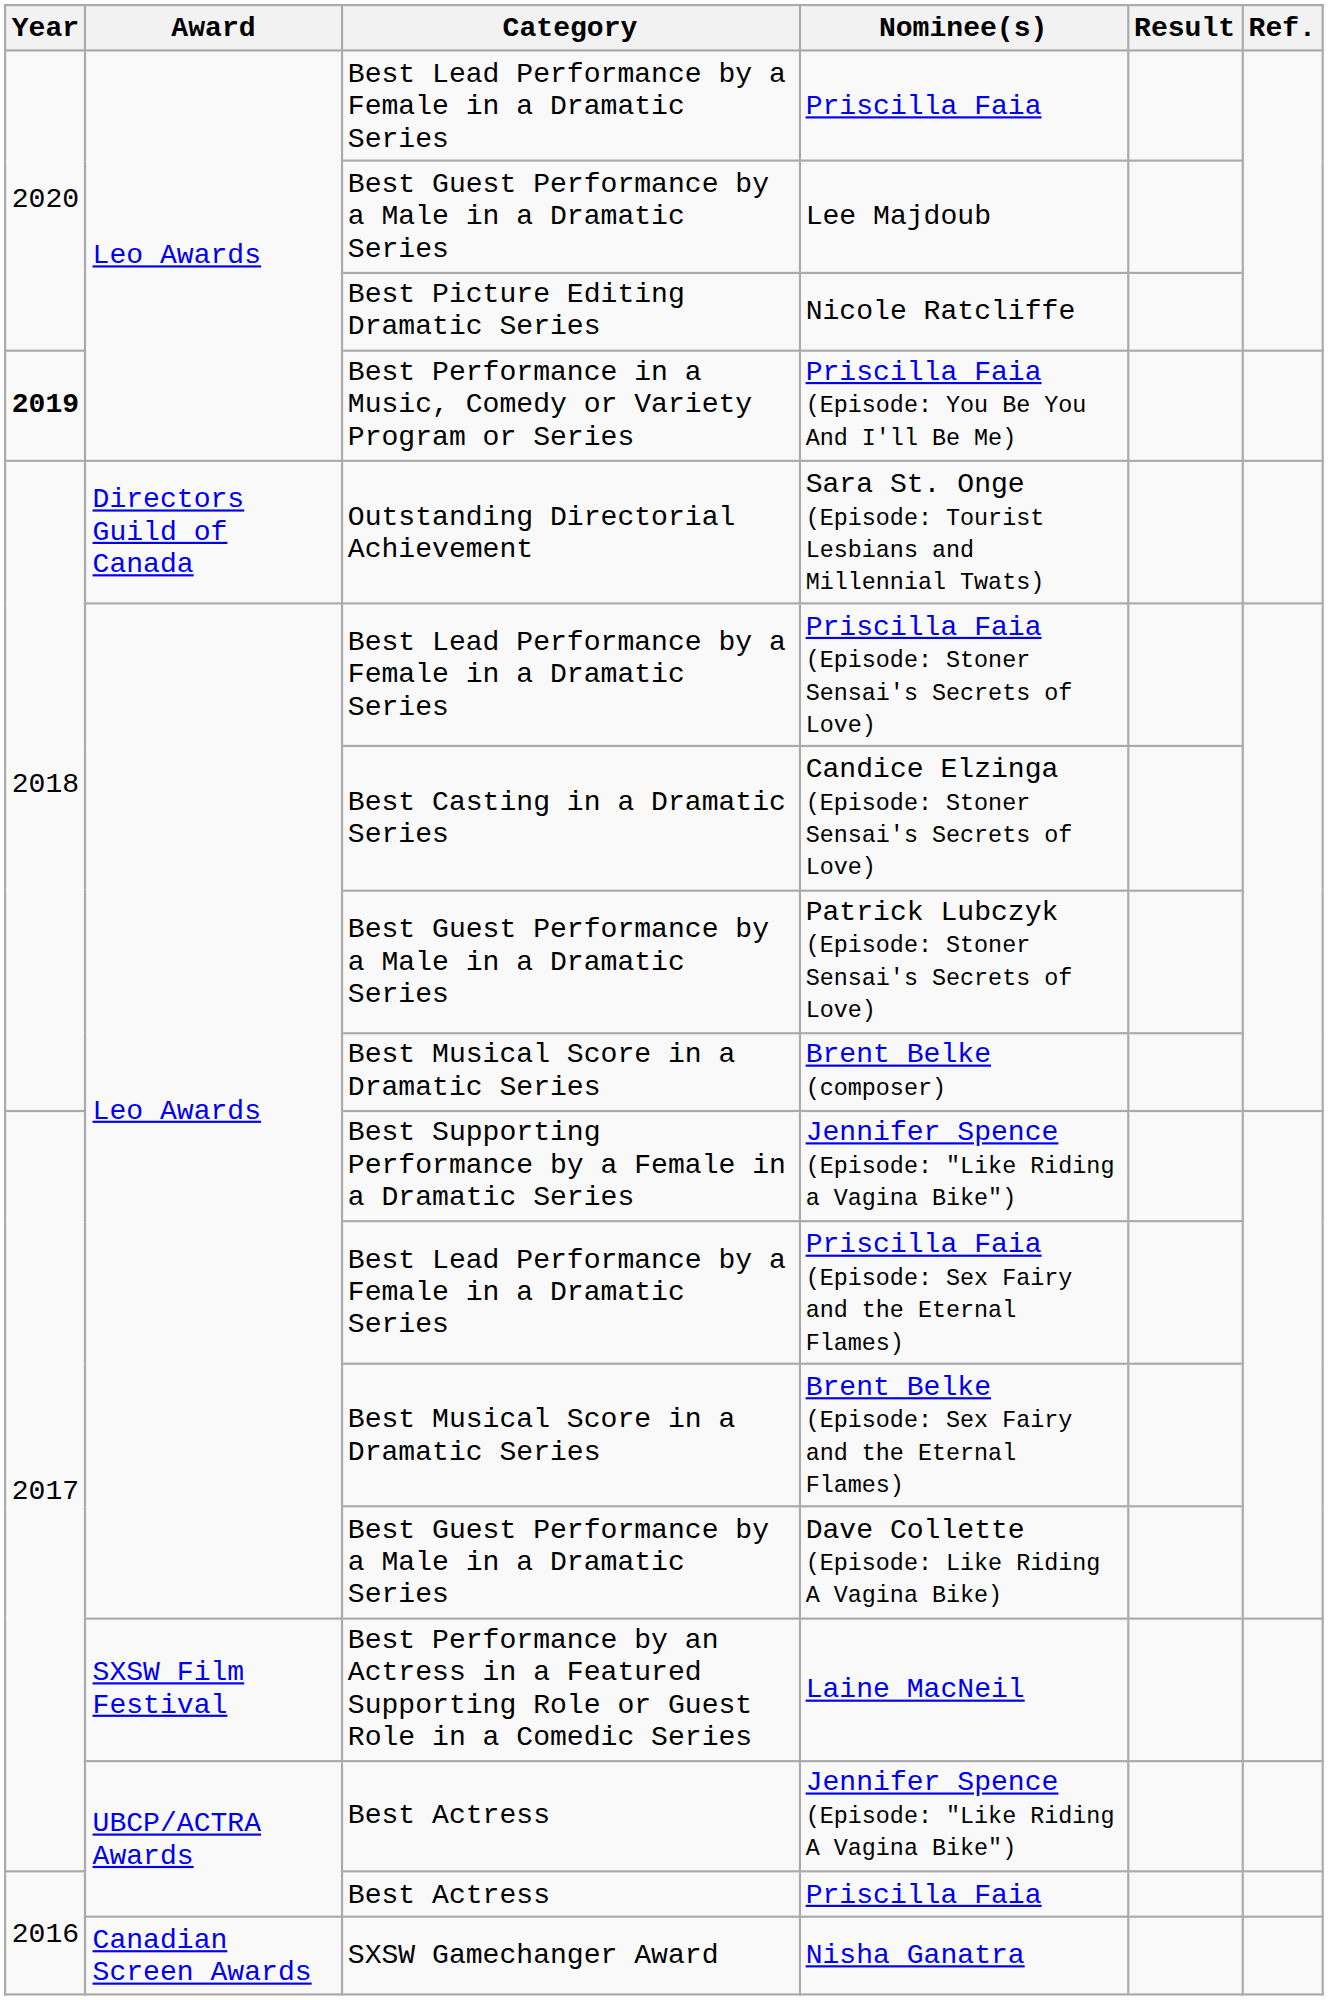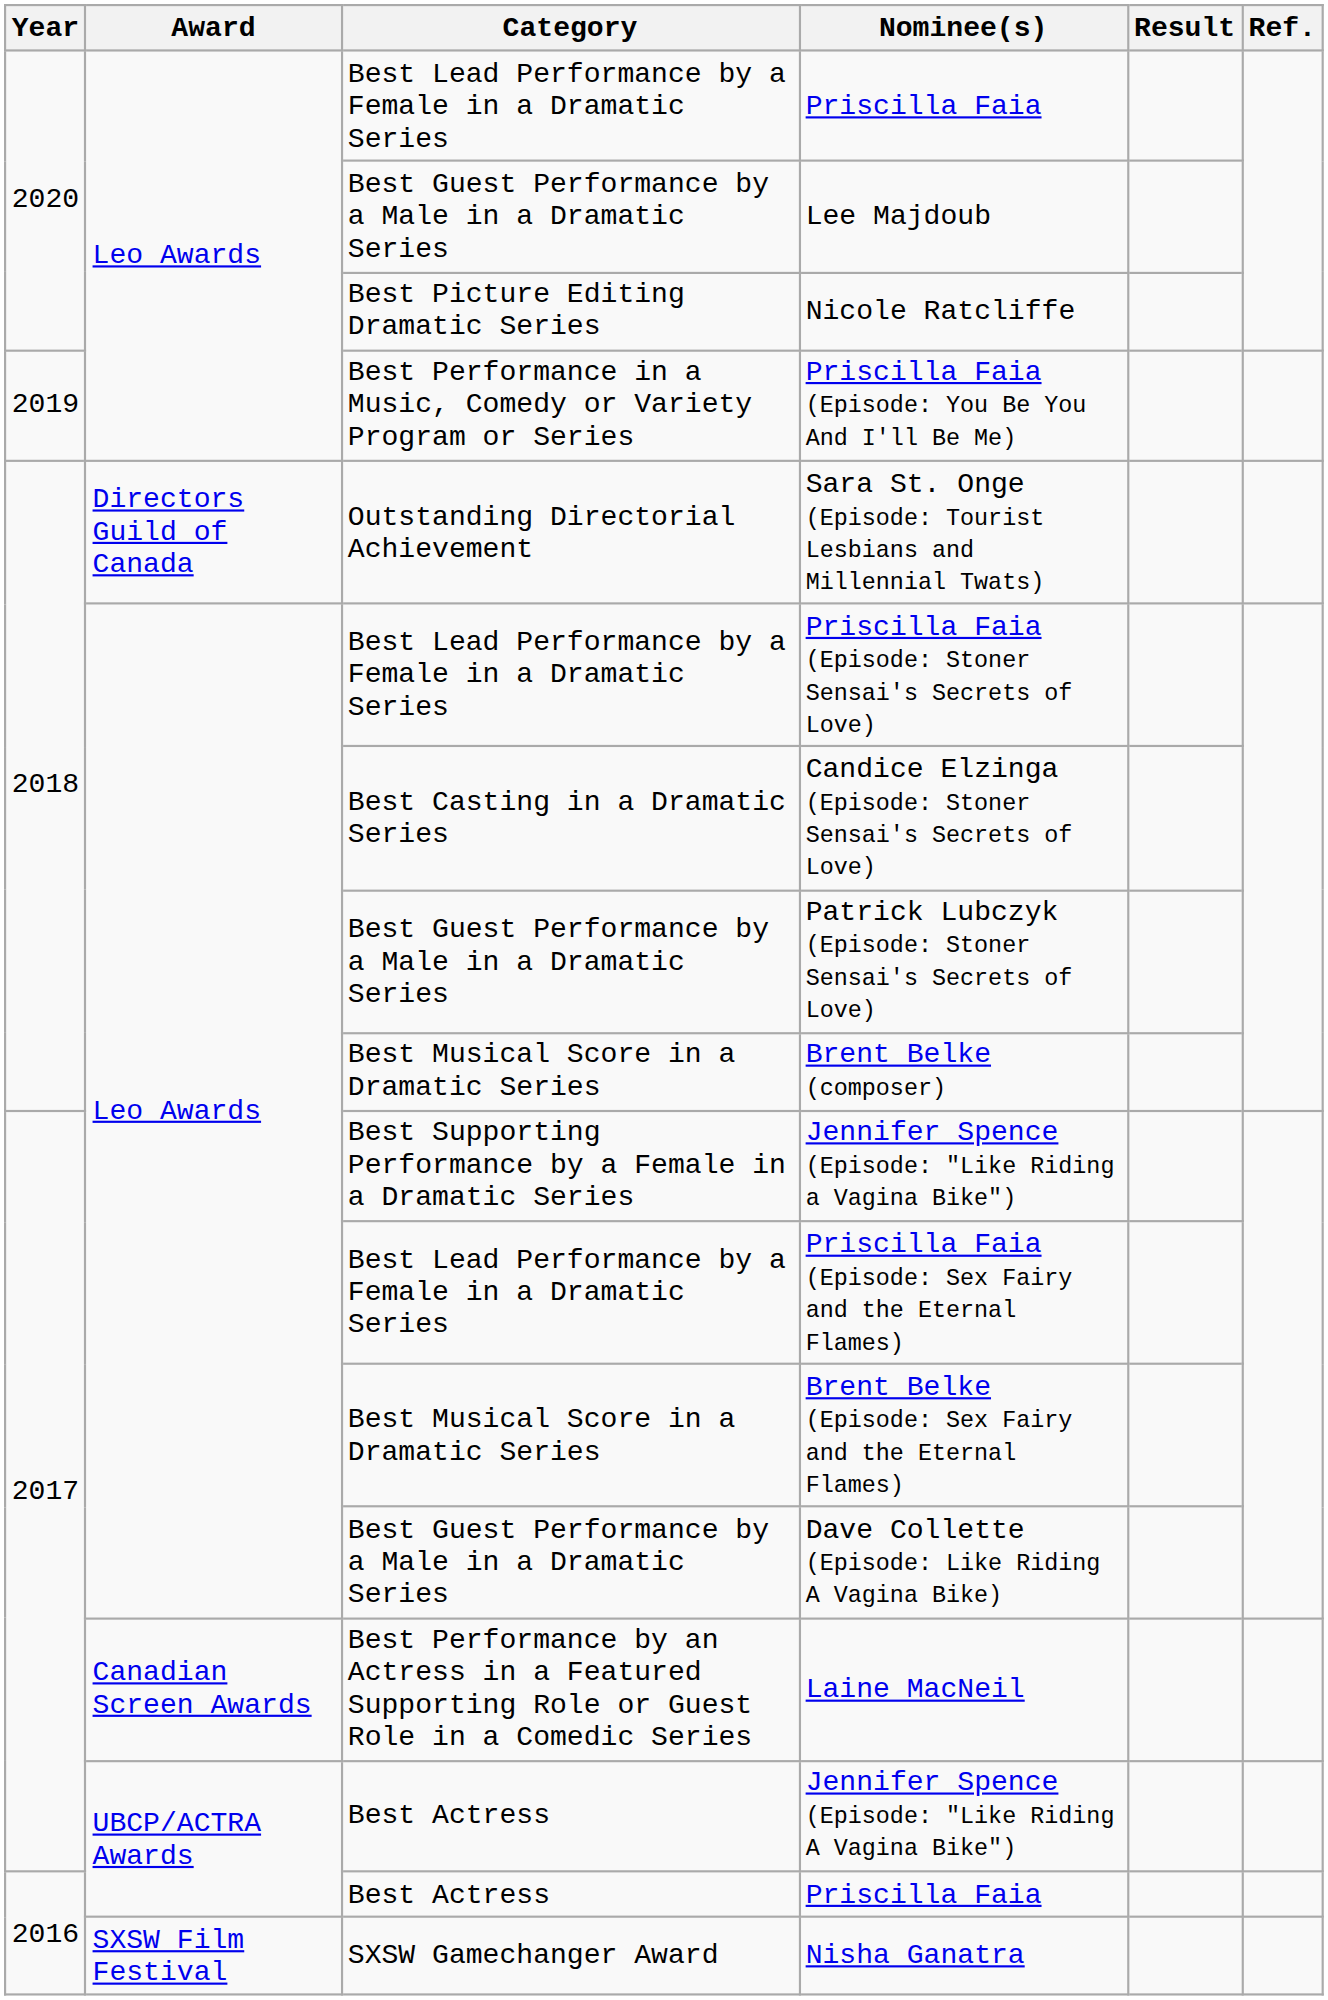Priscilla Faia (Episode: You Be You And I'll Be Me) | Year: bold -> normal
Laine MacNeil | Award: SXSW Film Festival -> Canadian Screen Awards
Nisha Ganatra | Award: Canadian Screen Awards -> SXSW Film Festival
